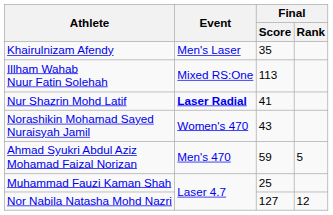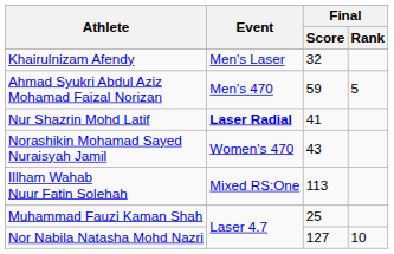Khairulnizam Afendy | Final / Score: 35 -> 32
rows swapped: Ahmad Syukri Abdul Aziz Mohamad Faizal Norizan <-> Illham Wahab Nuur Fatin Solehah
Nor Nabila Natasha Mohd Nazri | Final / Rank: 12 -> 10
